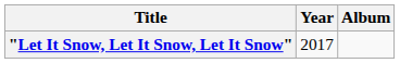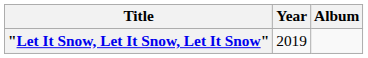"Let It Snow, Let It Snow, Let It Snow" | Year: 2017 -> 2019
